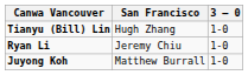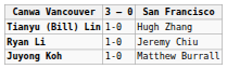columns swapped: 3 – 0 <-> San Francisco
